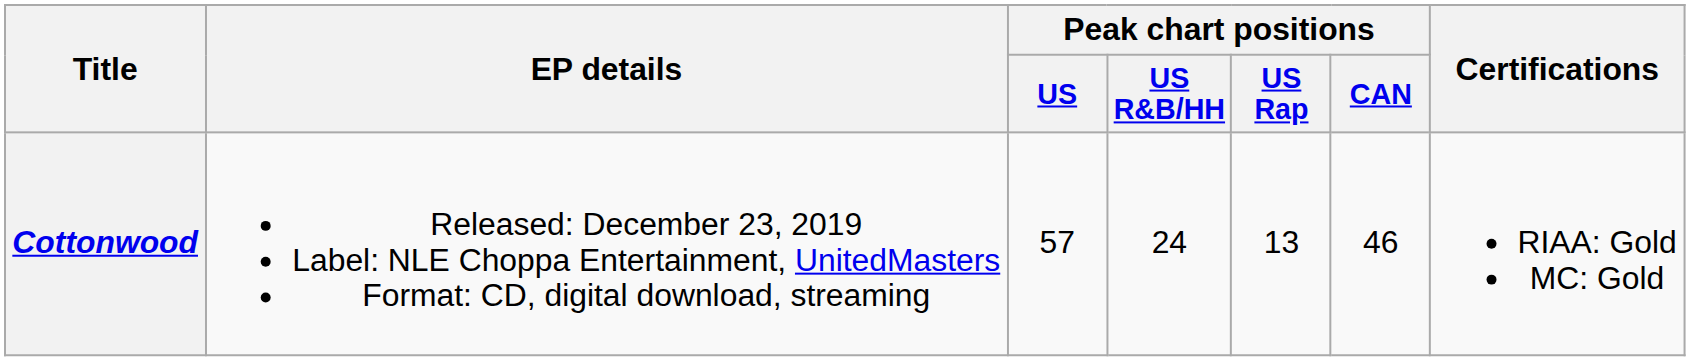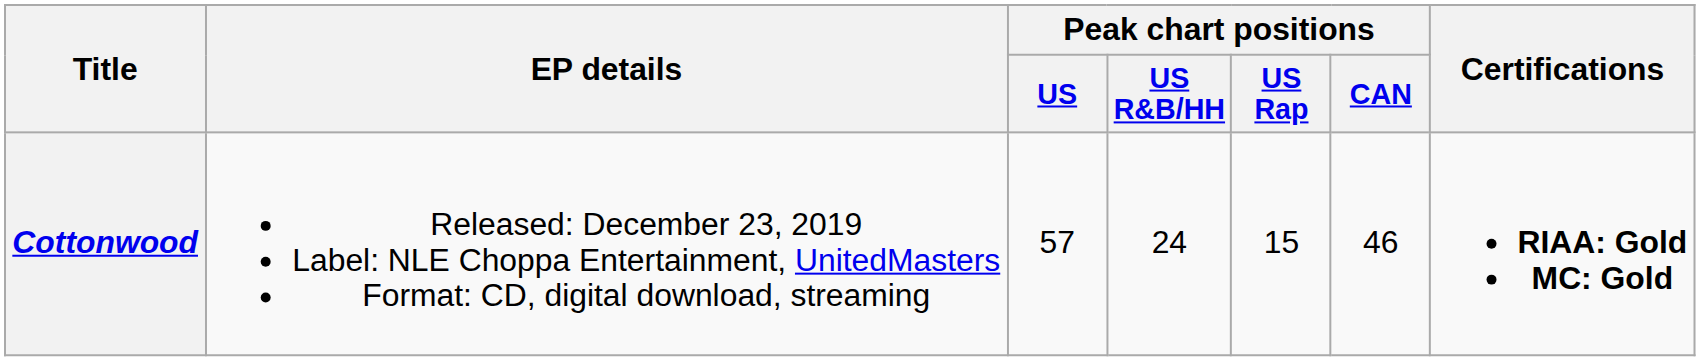Cottonwood | Peak chart positions / US Rap: 13 -> 15
Cottonwood | Certifications: normal -> bold
